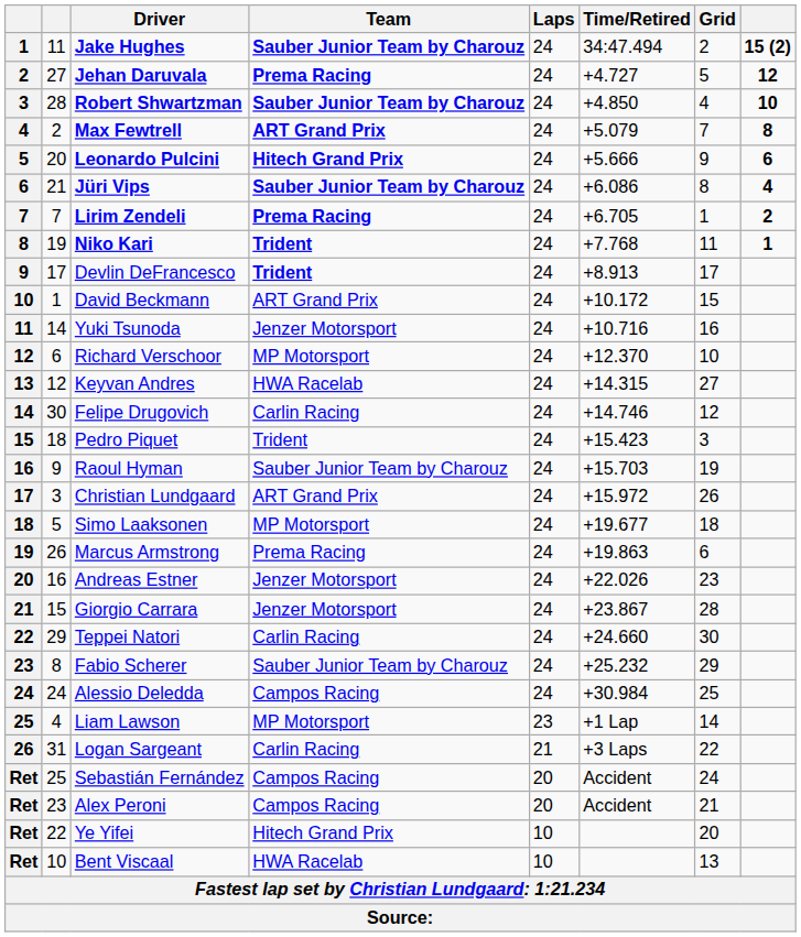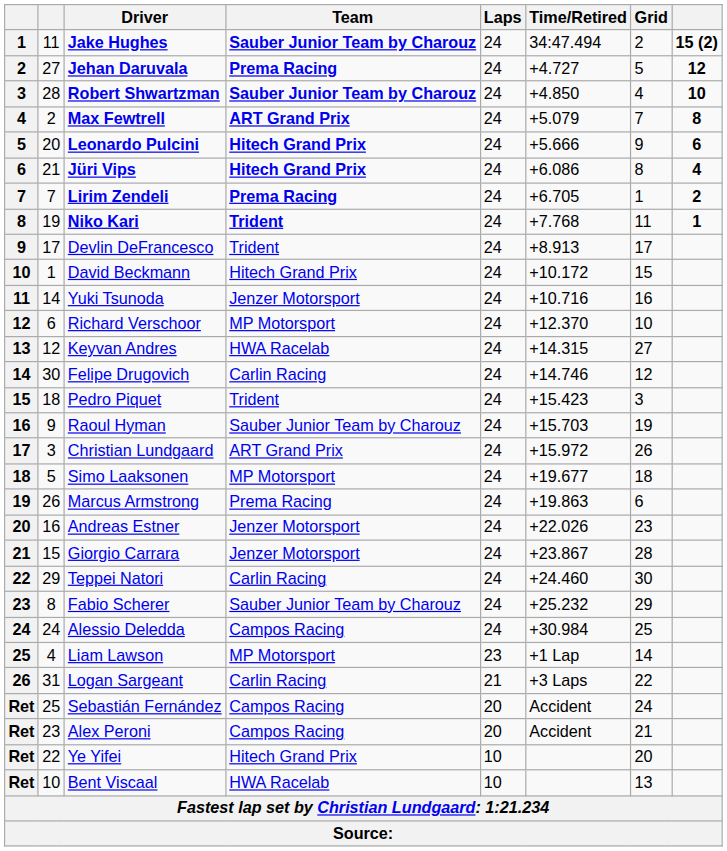Jüri Vips | Team: Sauber Junior Team by Charouz -> Hitech Grand Prix
Devlin DeFrancesco | Team: bold -> normal
David Beckmann | Team: ART Grand Prix -> Hitech Grand Prix
Teppei Natori | Time/Retired: +24.660 -> +24.460
